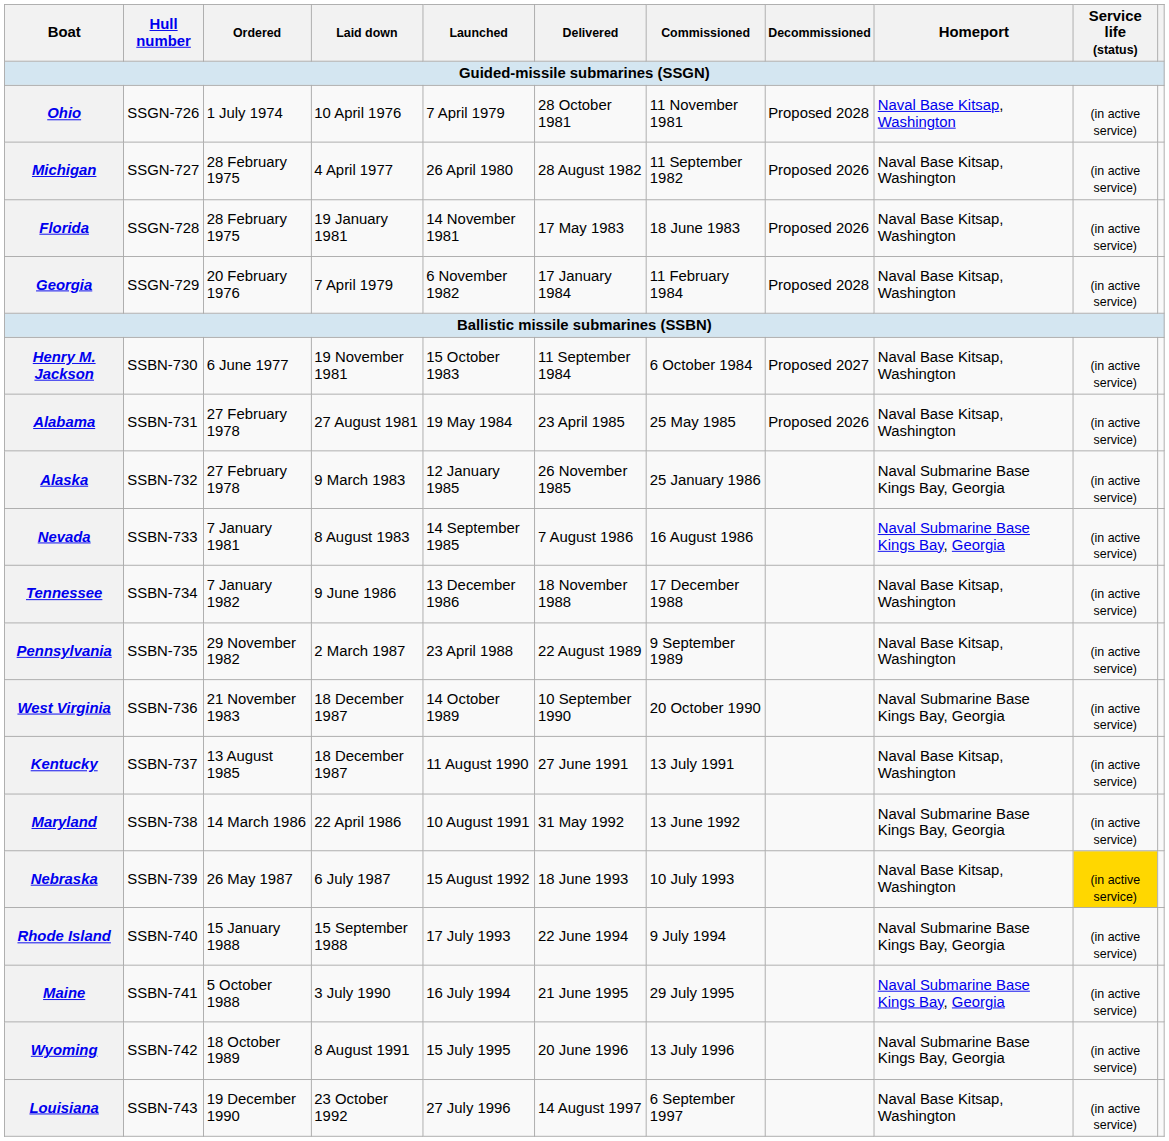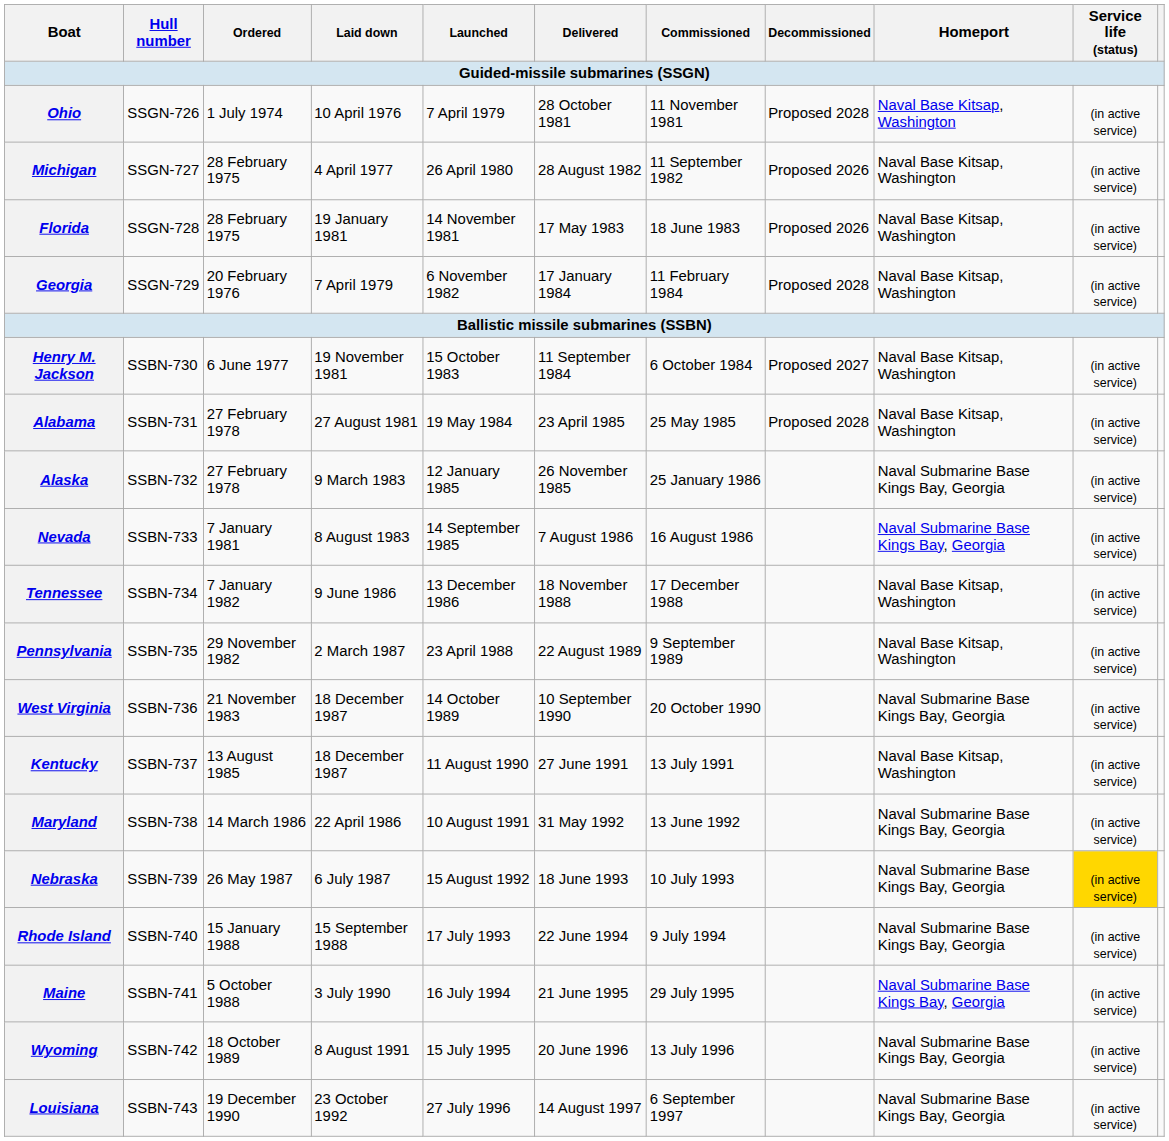Alabama | Decommissioned: Proposed 2026 -> Proposed 2028
Nebraska | Homeport: Naval Base Kitsap, Washington -> Naval Submarine Base Kings Bay, Georgia
Louisiana | Homeport: Naval Base Kitsap, Washington -> Naval Submarine Base Kings Bay, Georgia
